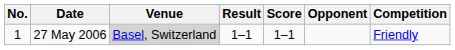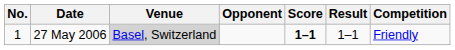columns swapped: Opponent <-> Result
27 May 2006 | Score: normal -> bold
